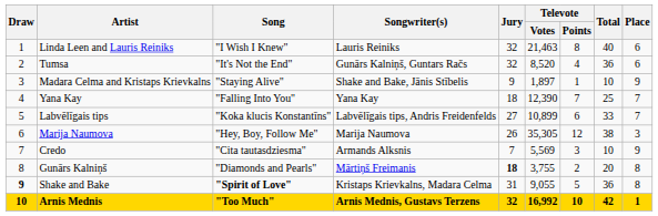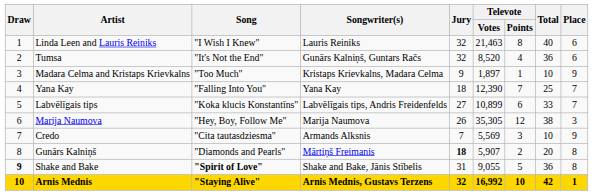Madara Celma and Kristaps Krievkalns | Song: "Staying Alive" -> "Too Much"
Madara Celma and Kristaps Krievkalns | Songwriter(s): Shake and Bake, Jānis Stībelis -> Kristaps Krievkalns, Madara Celma
Gunārs Kalniņš | Televote / Votes: 3,755 -> 5,907
Shake and Bake | Songwriter(s): Kristaps Krievkalns, Madara Celma -> Shake and Bake, Jānis Stībelis
Arnis Mednis | Song: "Too Much" -> "Staying Alive"
